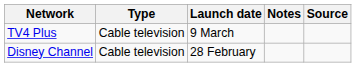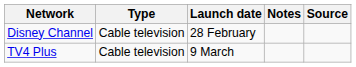rows swapped: Disney Channel <-> TV4 Plus
